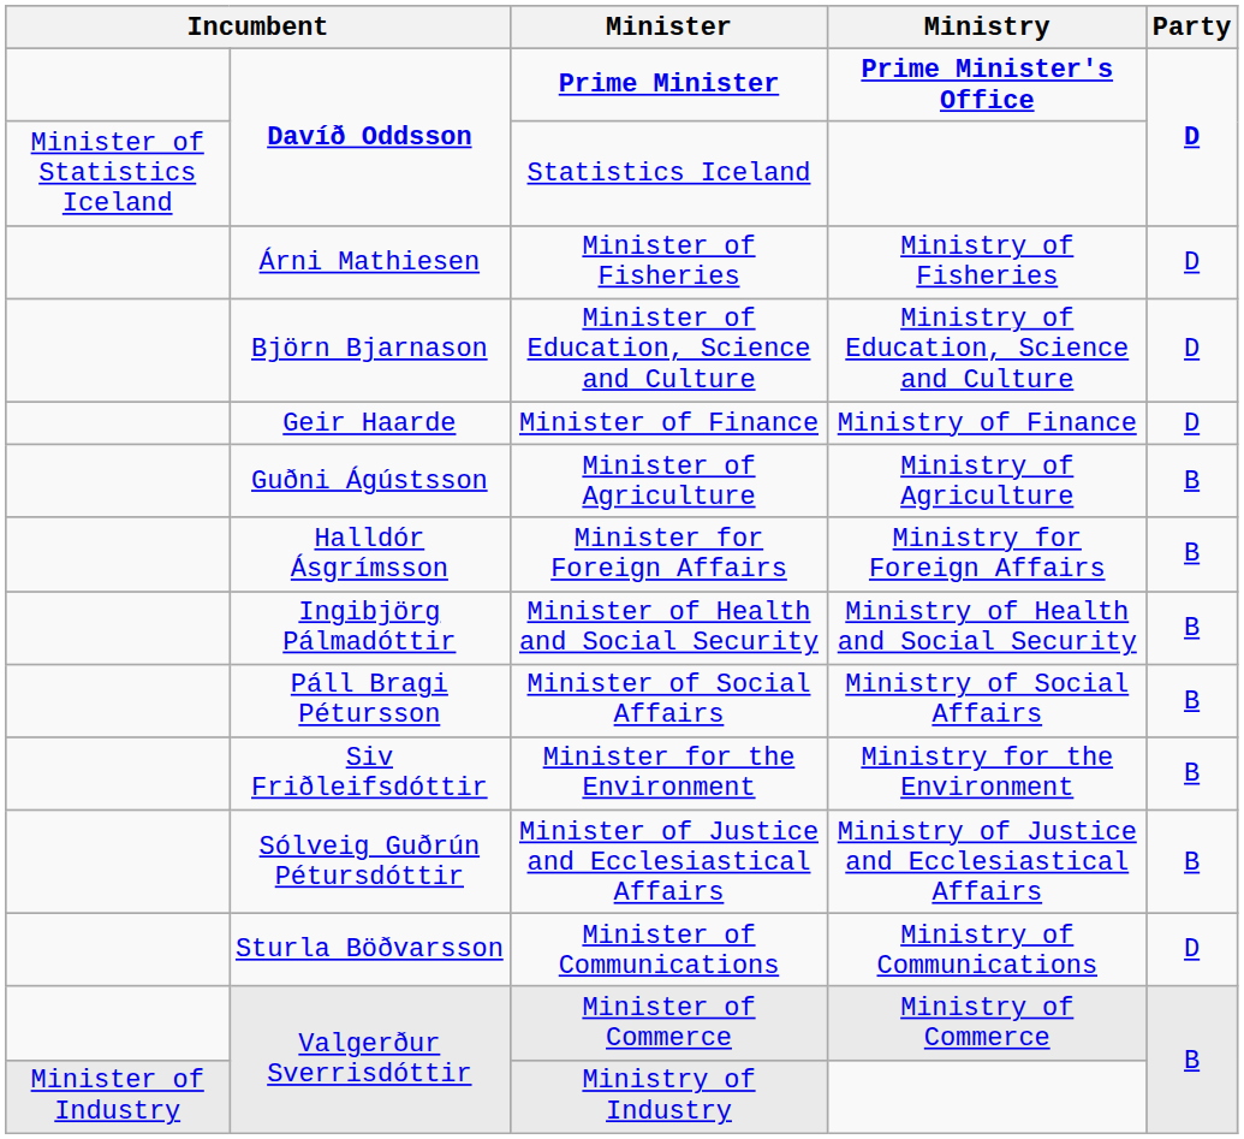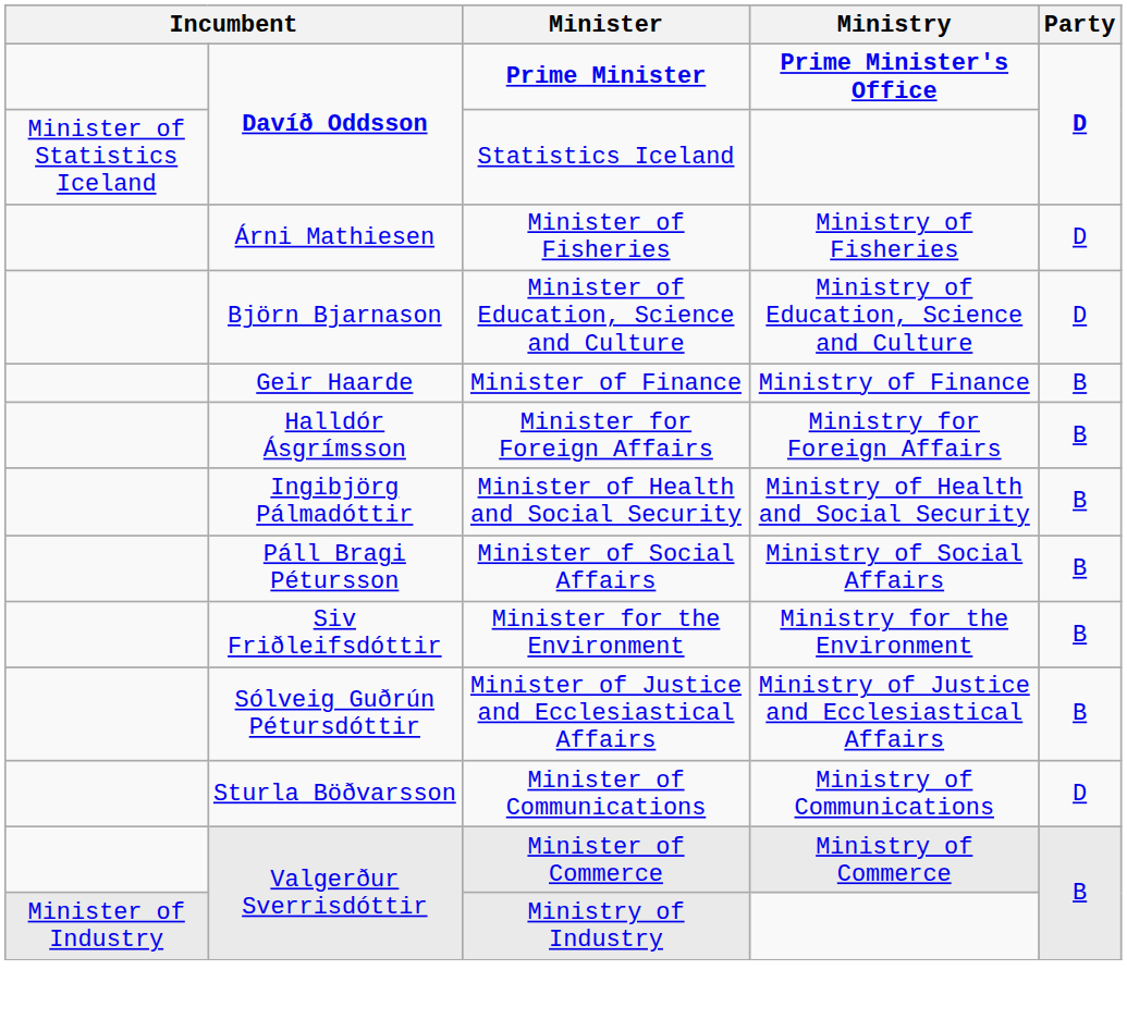Minister of Finance | Party: D -> B
- row: Guðni Ágústsson | Minister of Agriculture | Ministry of Agriculture | B
